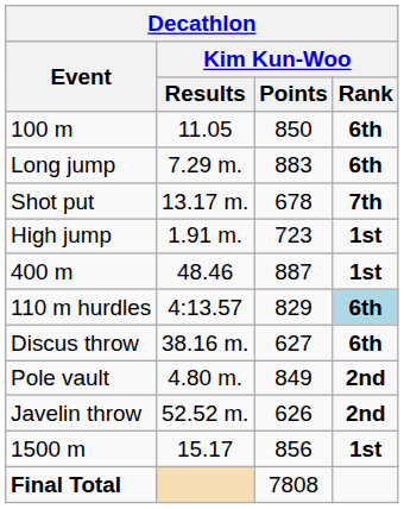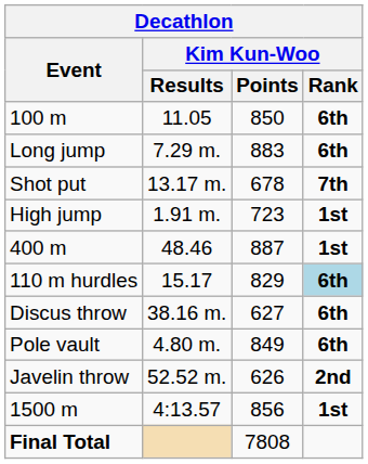110 m hurdles | Kim Kun-Woo / Results: 4:13.57 -> 15.17
Pole vault | Kim Kun-Woo / Rank: 2nd -> 6th
1500 m | Kim Kun-Woo / Results: 15.17 -> 4:13.57
